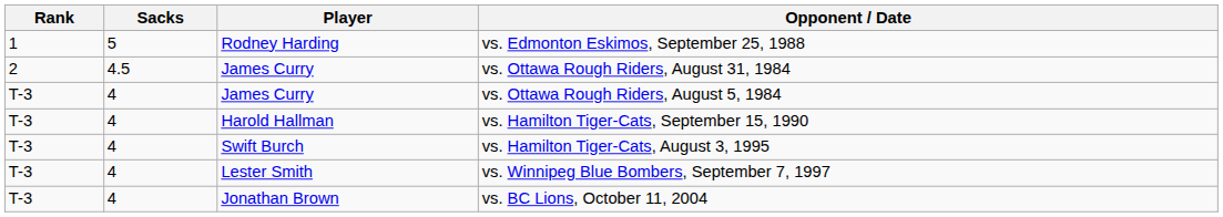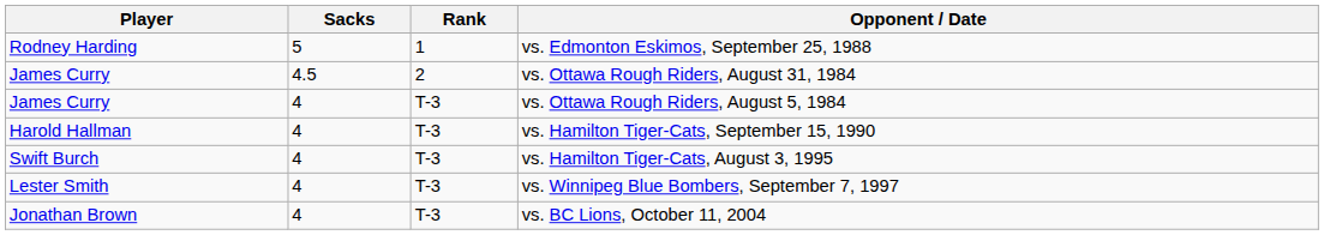columns swapped: Rank <-> Player
